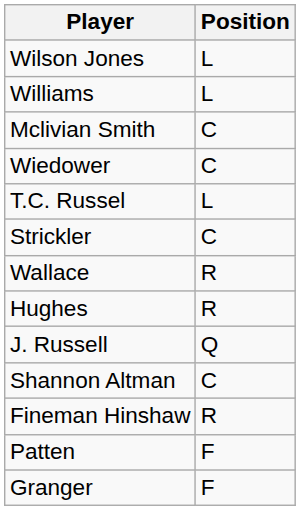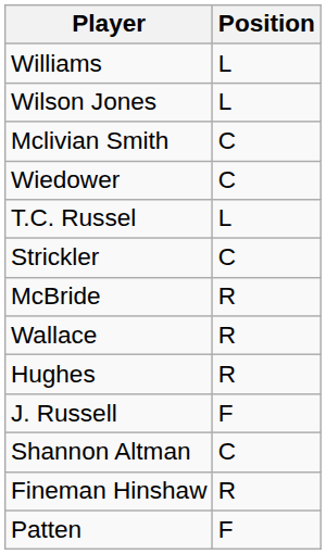rows swapped: Williams <-> Wilson Jones
+ row: McBride | R
J. Russell | Position: Q -> F
- row: Granger | F
